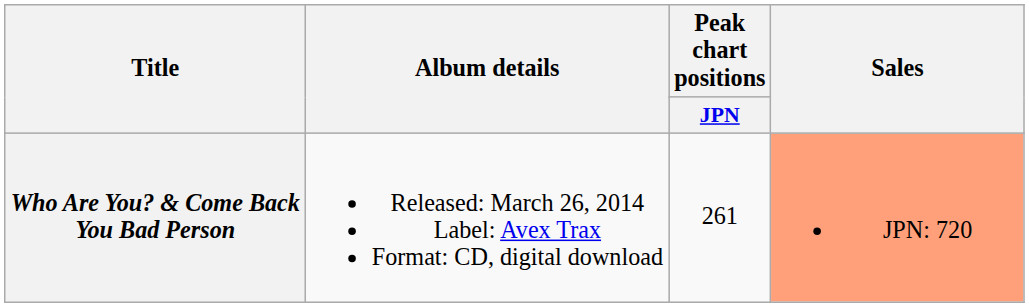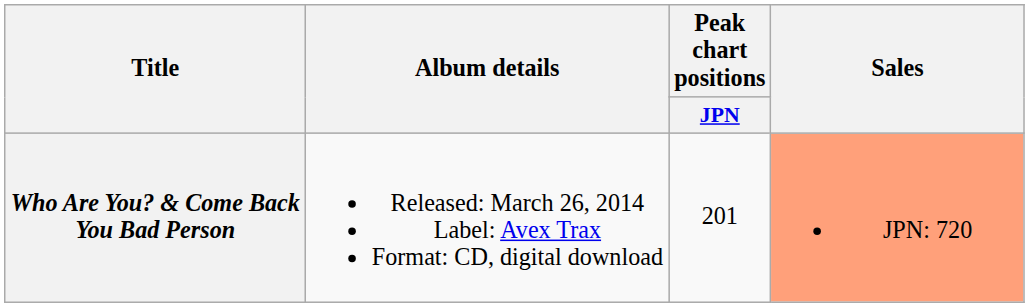Who Are You? & Come Back You Bad Person | Peak chart positions / JPN: 261 -> 201
